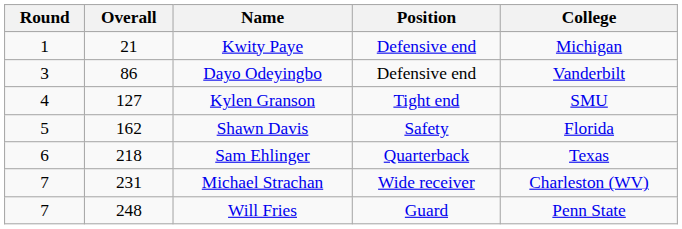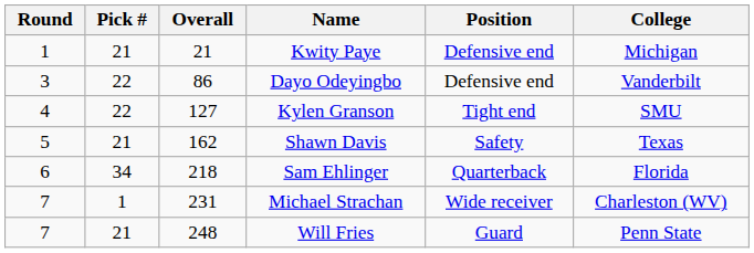+ column: Pick # | 21 | 22 | 22 | 21 | 34 | 1 | 21
Shawn Davis | College: Florida -> Texas
Sam Ehlinger | College: Texas -> Florida
